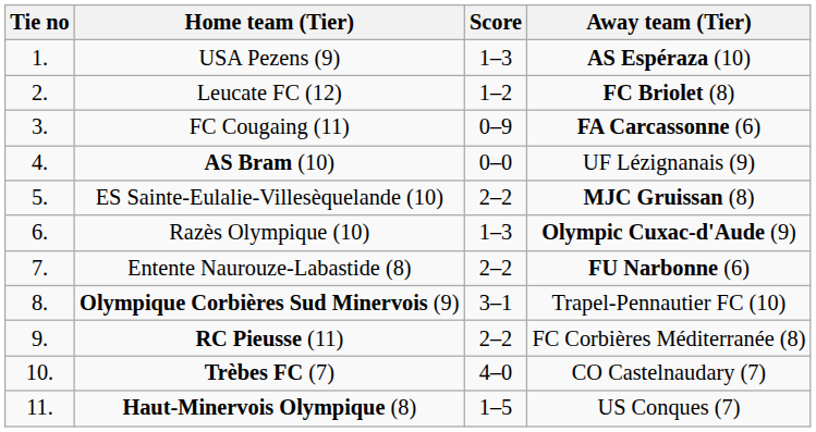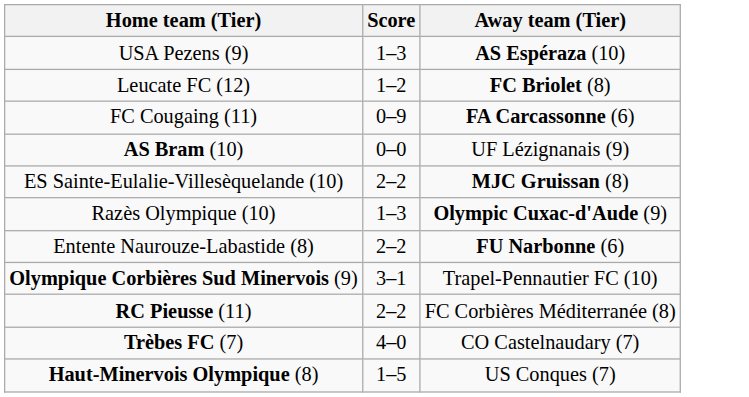- column: Tie no | 1. | 2. | 3. | 4. | 5. | 6. | 7. | 8. | 9. | 10. | 11.
